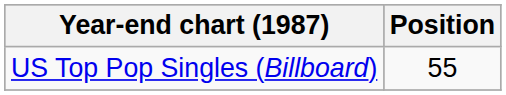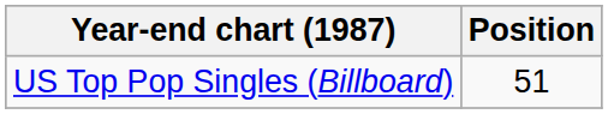US Top Pop Singles (Billboard) | Position: 55 -> 51
